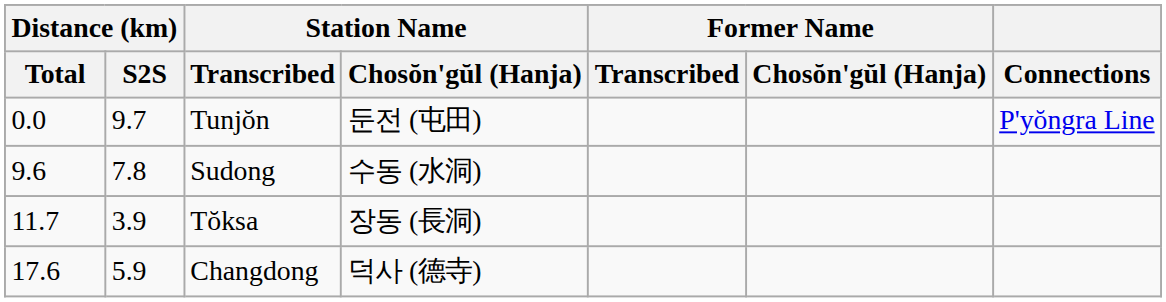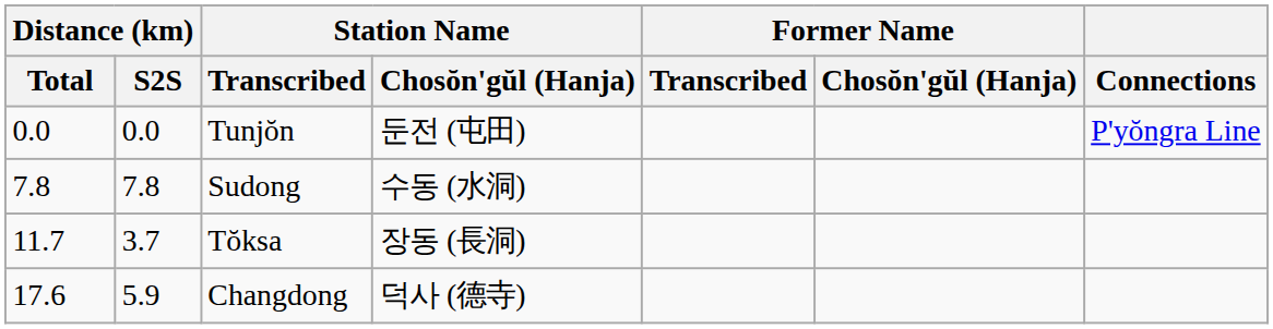Tunjŏn | Distance (km) / S2S: 9.7 -> 0.0
Sudong | Distance (km) / Total: 9.6 -> 7.8
Tŏksa | Distance (km) / S2S: 3.9 -> 3.7
